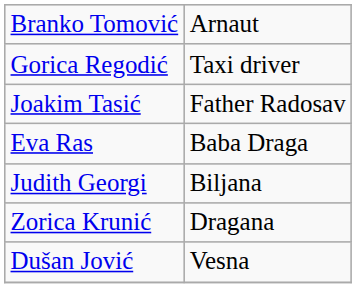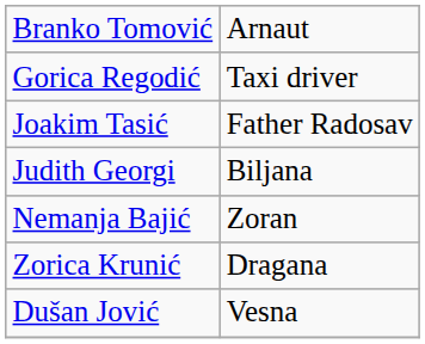- row: Eva Ras | Baba Draga
+ row: Nemanja Bajić | Zoran
